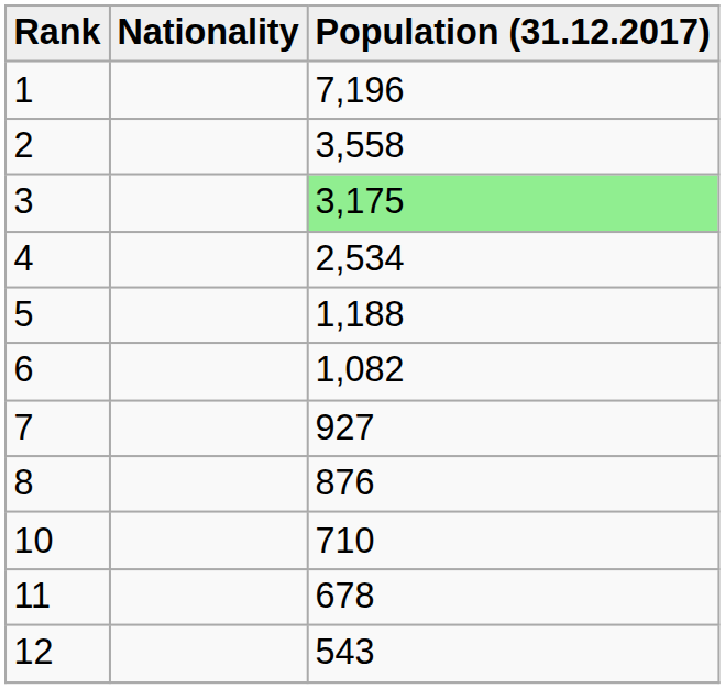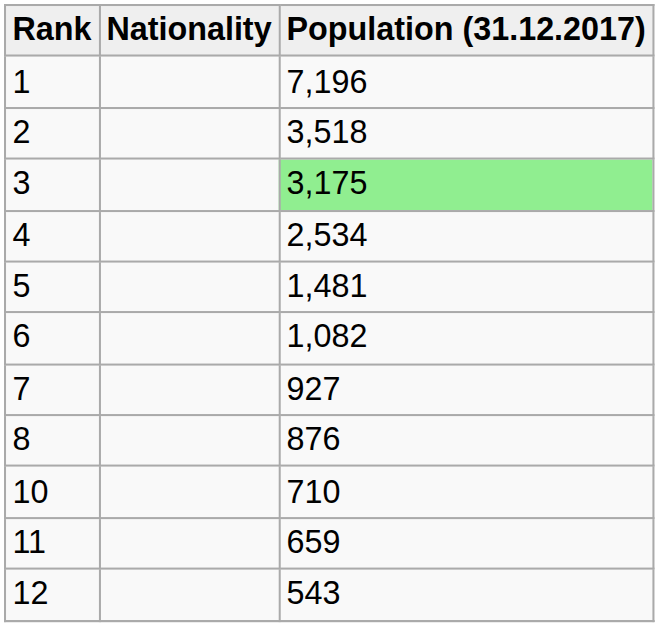2 | Population (31.12.2017): 3,558 -> 3,518
5 | Population (31.12.2017): 1,188 -> 1,481
11 | Population (31.12.2017): 678 -> 659
